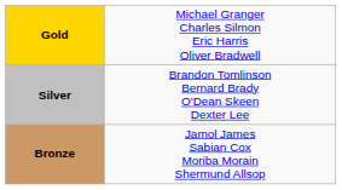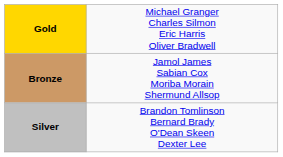rows swapped: Silver <-> Bronze
